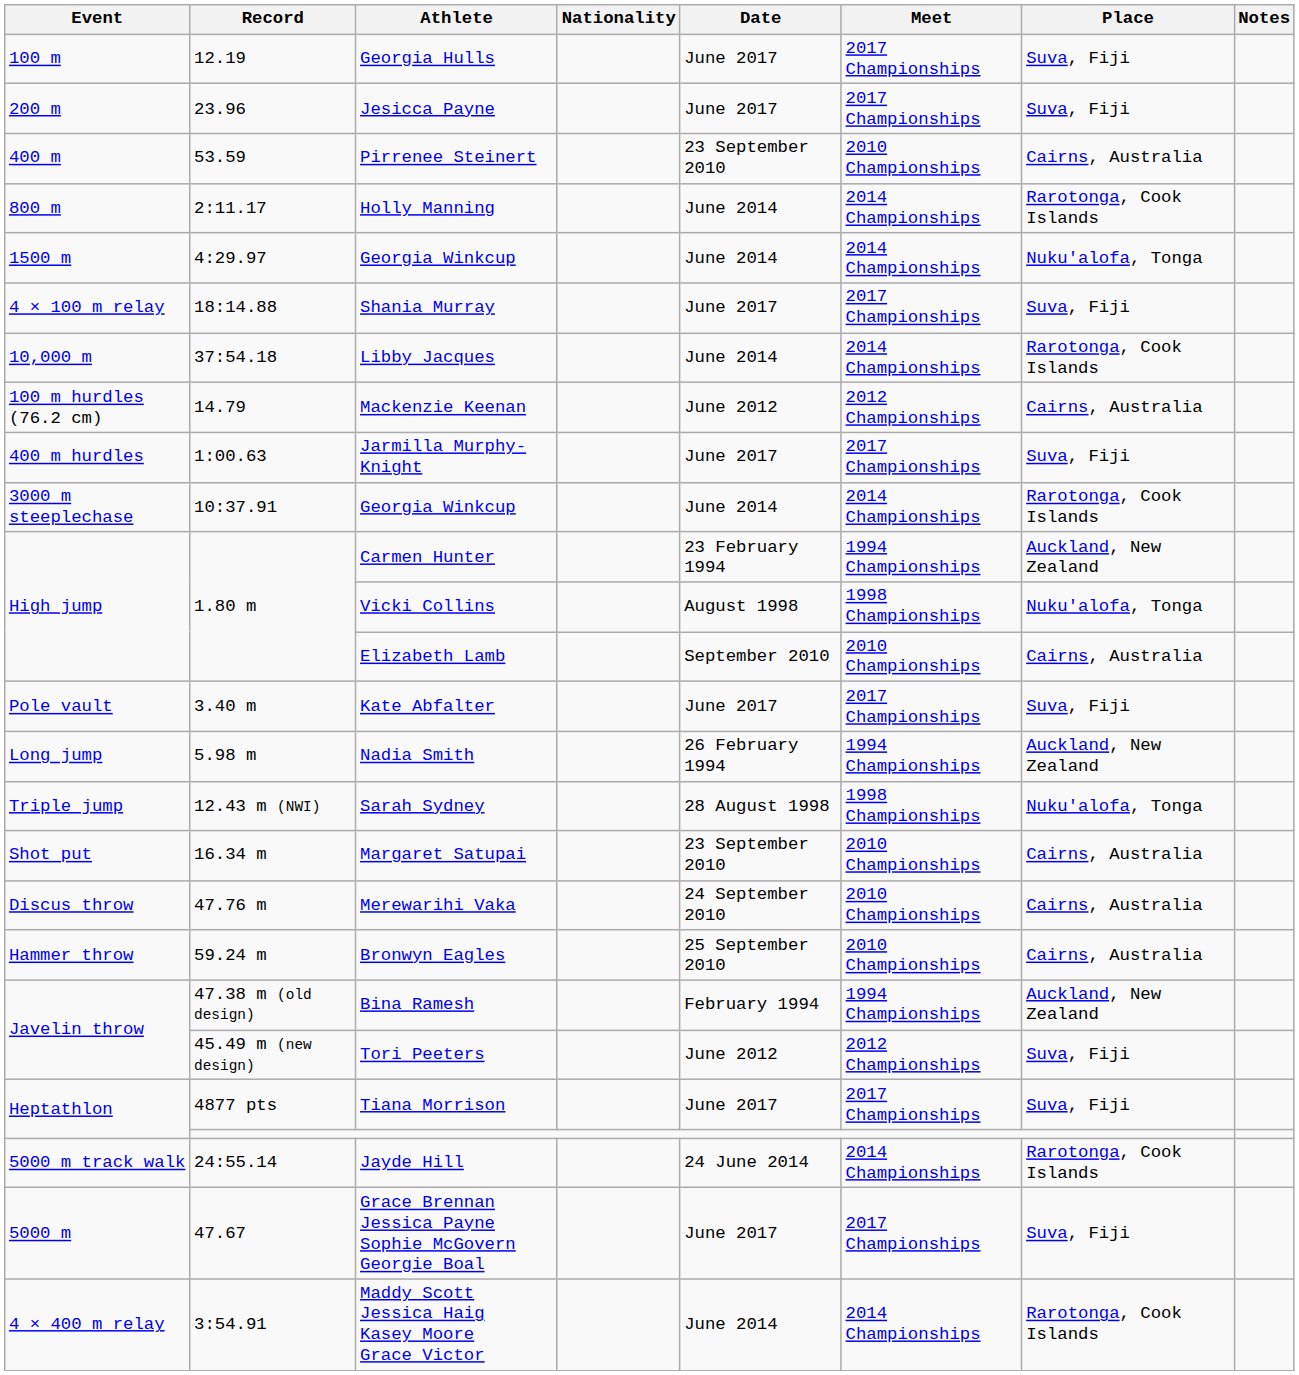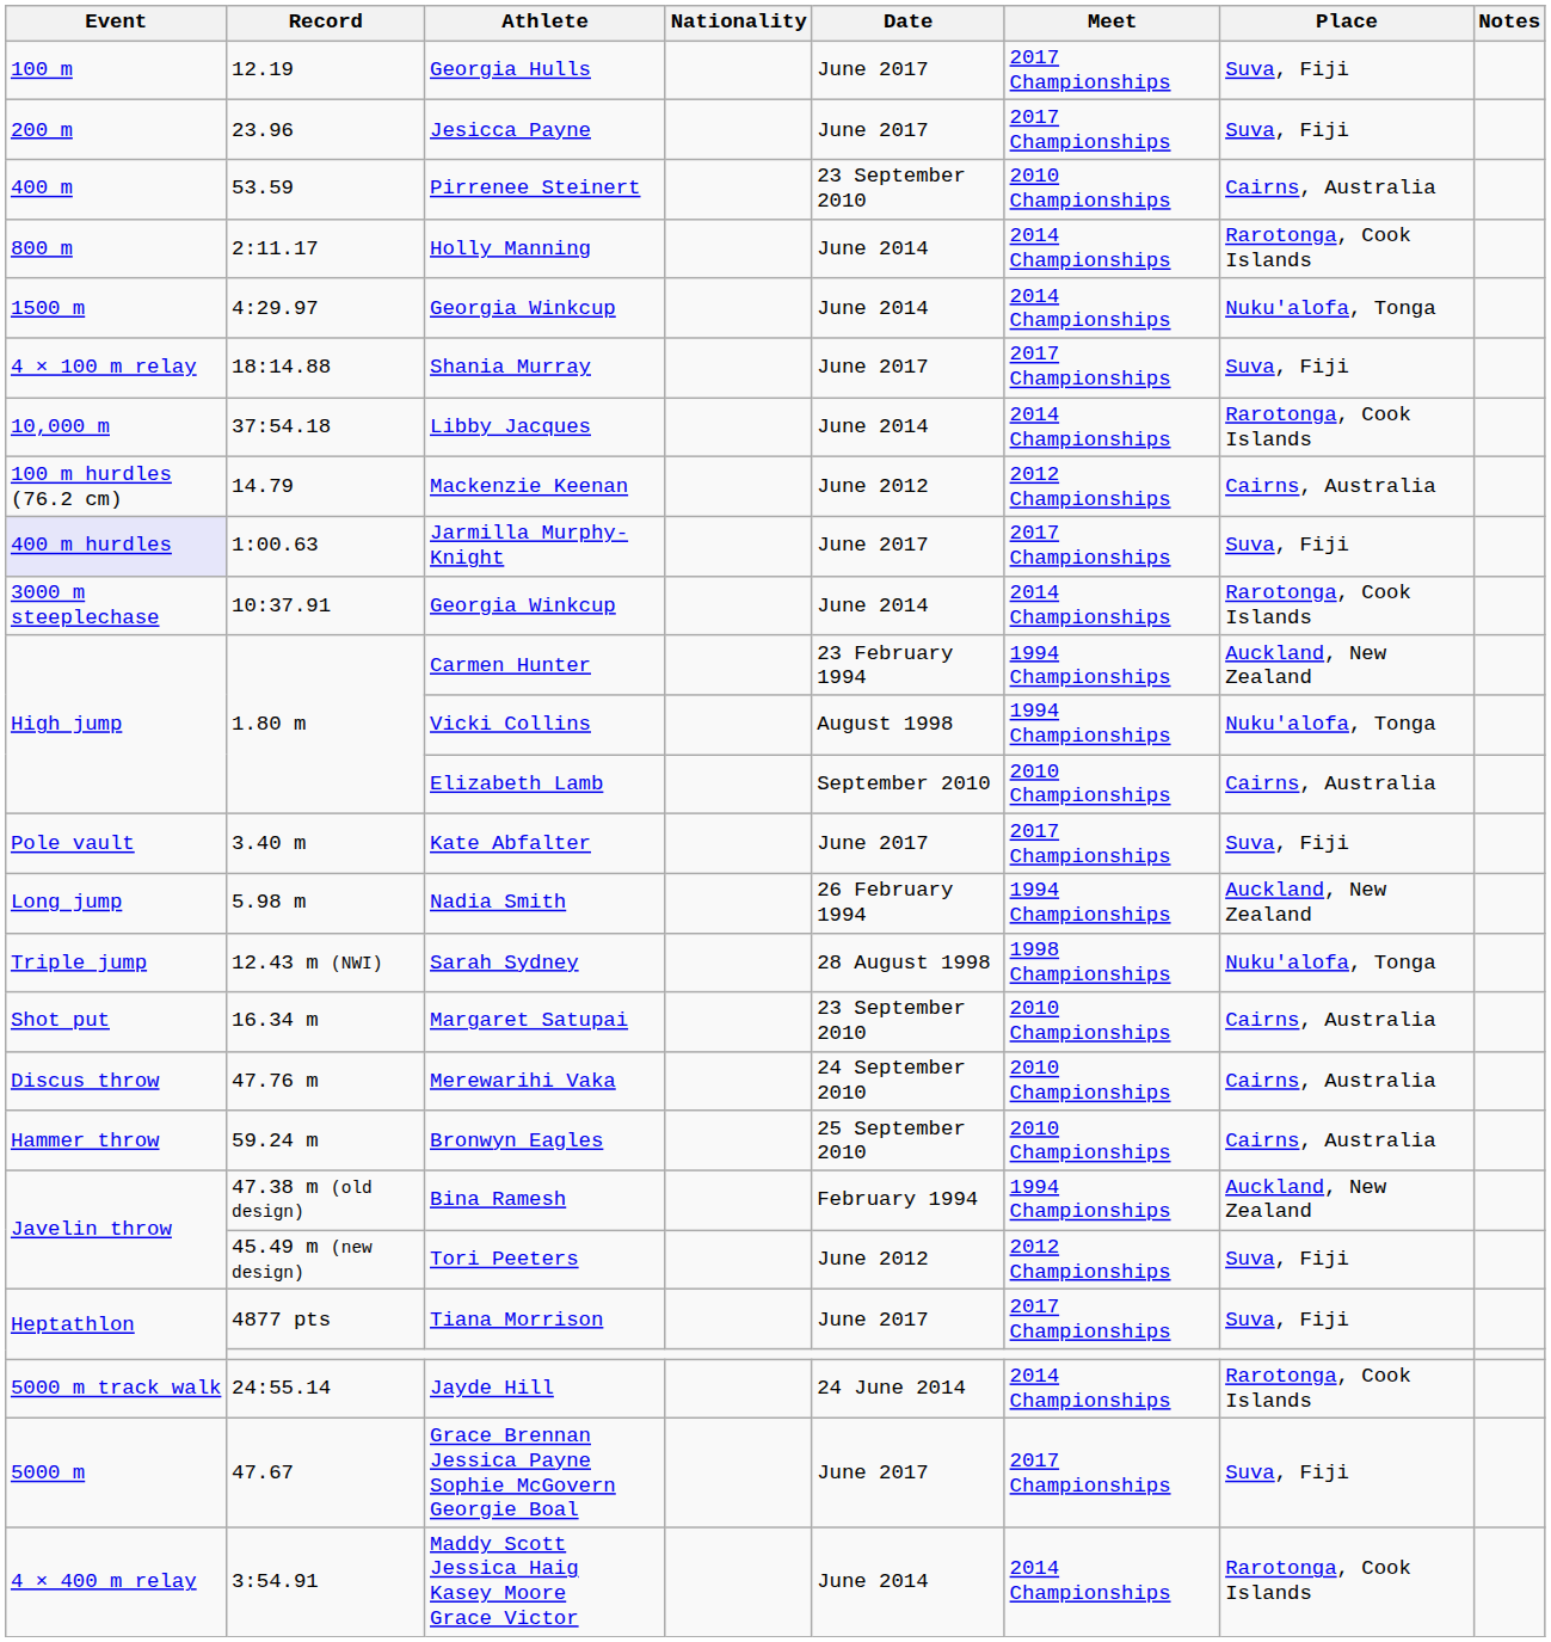Jarmilla Murphy-Knight | Event: no background -> lavender background
Vicki Collins | Meet: 1998 Championships -> 1994 Championships
